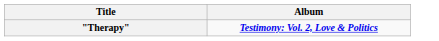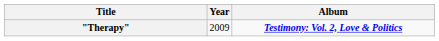+ column: Year | 2009
